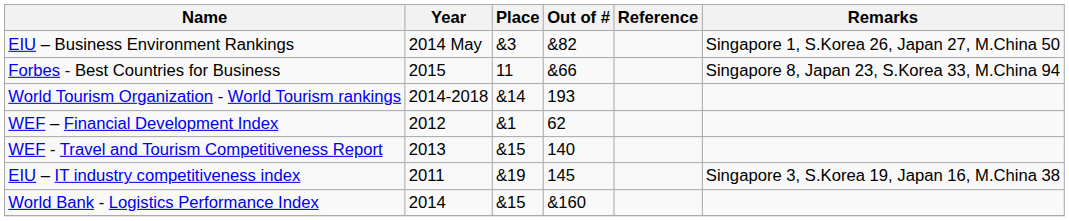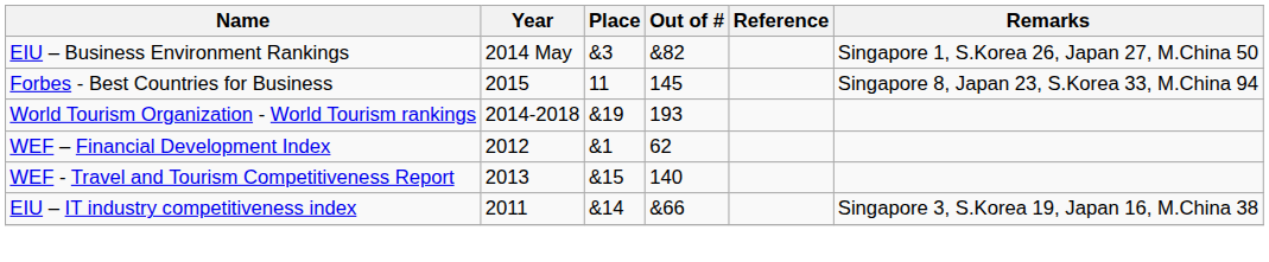Forbes - Best Countries for Business | Out of #: &66 -> 145
World Tourism Organization - World Tourism rankings | Place: &14 -> &19
EIU – IT industry competitiveness index | Place: &19 -> &14
EIU – IT industry competitiveness index | Out of #: 145 -> &66
- row: World Bank - Logistics Performance Index | 2014 | &15 | &160
